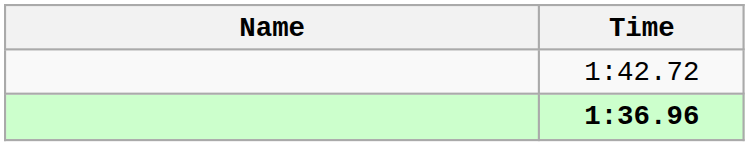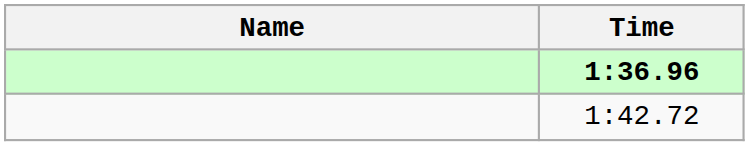rows swapped: 1:36.96 <-> 1:42.72
